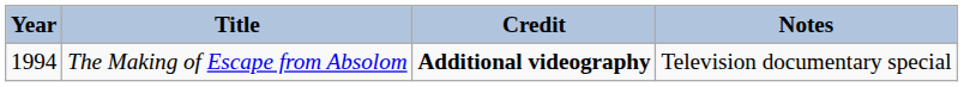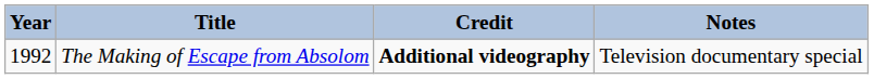The Making of Escape from Absolom | Year: 1994 -> 1992
